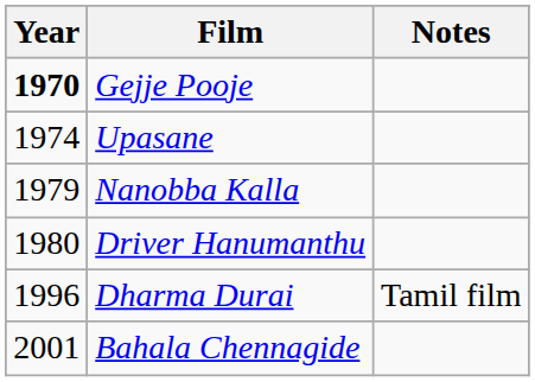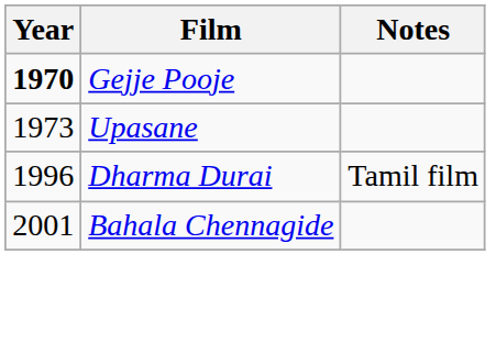Upasane | Year: 1974 -> 1973
- row: 1979 | Nanobba Kalla
- row: 1980 | Driver Hanumanthu
